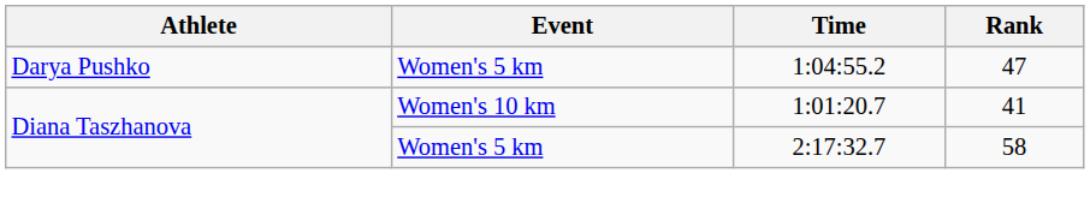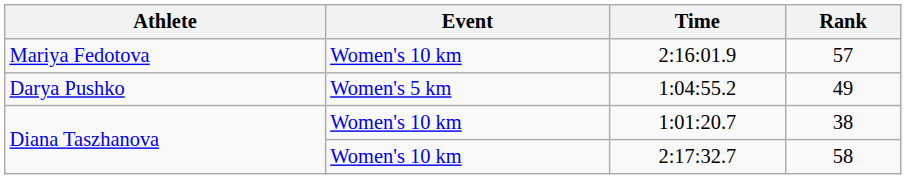+ row: Mariya Fedotova | Women's 10 km | 2:16:01.9 | 57
1:04:55.2 | Rank: 47 -> 49
1:01:20.7 | Rank: 41 -> 38
2:17:32.7 | Event: Women's 5 km -> Women's 10 km
